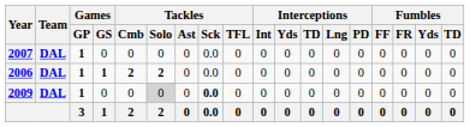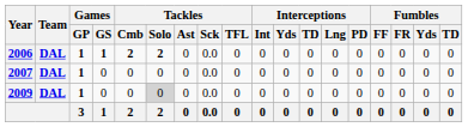rows swapped: 2006 <-> 2007
2009 | Tackles / Sck: bold -> normal
